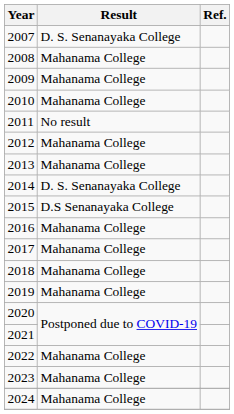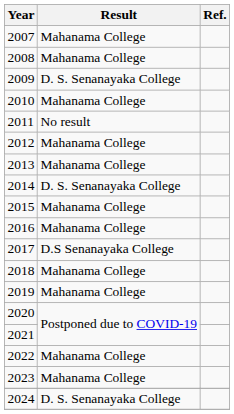2007 | Result: D. S. Senanayaka College -> Mahanama College
2009 | Result: Mahanama College -> D. S. Senanayaka College
2015 | Result: D.S Senanayaka College -> Mahanama College
2017 | Result: Mahanama College -> D.S Senanayaka College
2024 | Result: Mahanama College -> D. S. Senanayaka College
